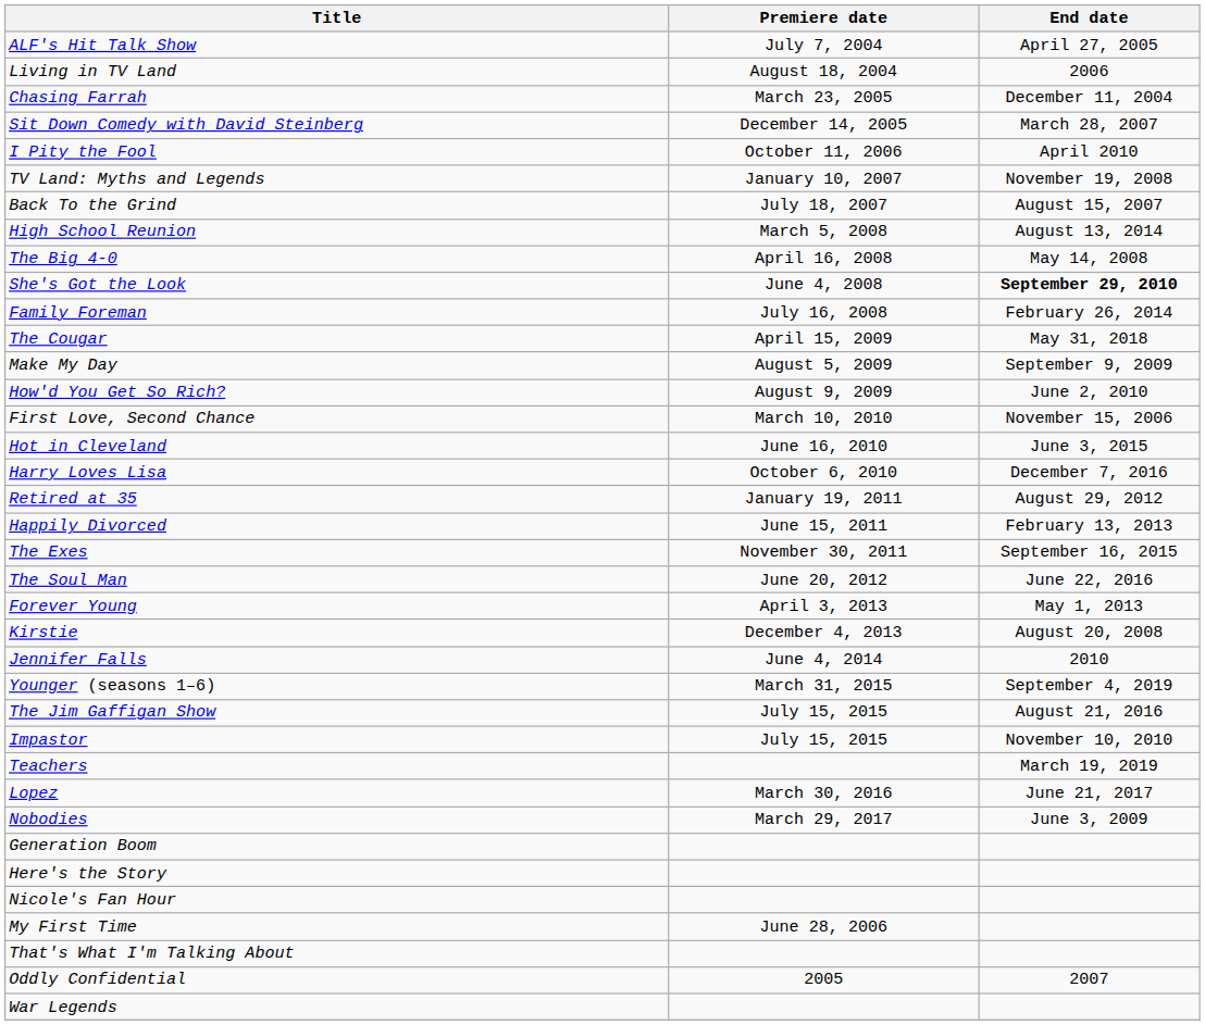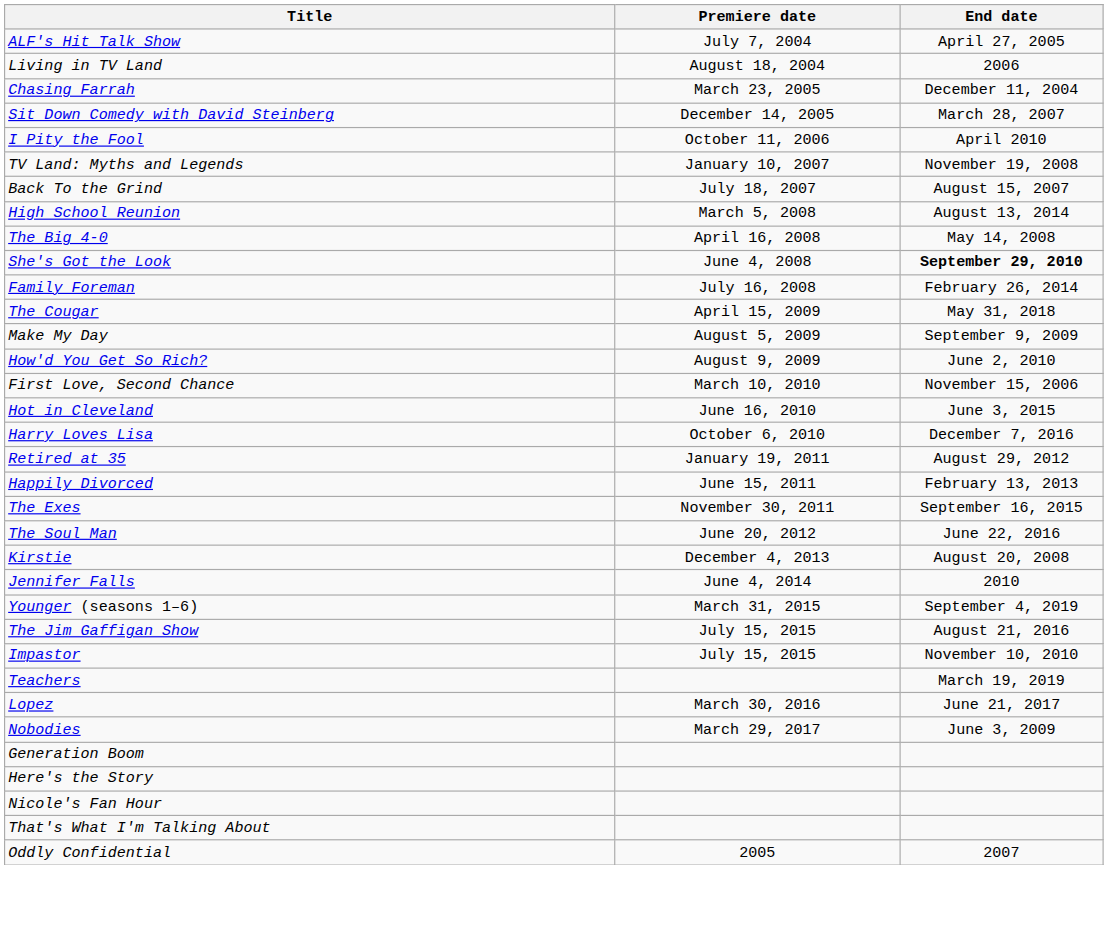- row: Forever Young | April 3, 2013 | May 1, 2013
- row: My First Time | June 28, 2006
- row: War Legends
